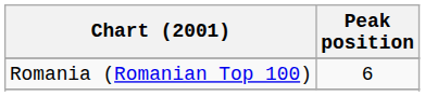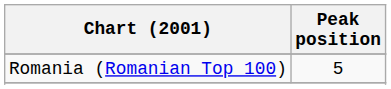Romania (Romanian Top 100) | Peak position: 6 -> 5
